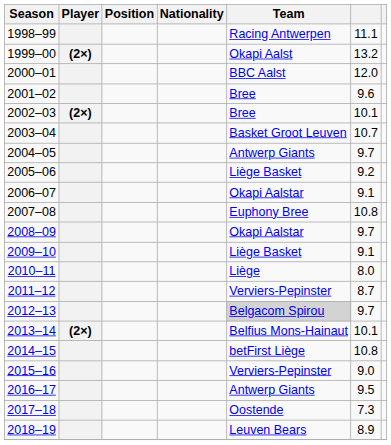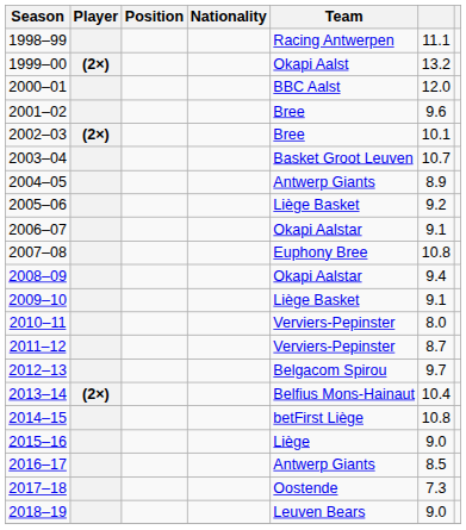2004–05 | column 6: 9.7 -> 8.9
2008–09 | column 6: 9.7 -> 9.4
2010–11 | Team: Liège -> Verviers-Pepinster
2012–13 | Team: lightgrey background -> no background
2013–14 | column 6: 10.1 -> 10.4
2015–16 | Team: Verviers-Pepinster -> Liège
2016–17 | column 6: 9.5 -> 8.5
2018–19 | column 6: 8.9 -> 9.0
